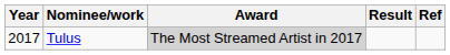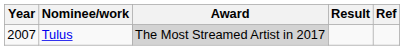Tulus | Year: 2017 -> 2007
